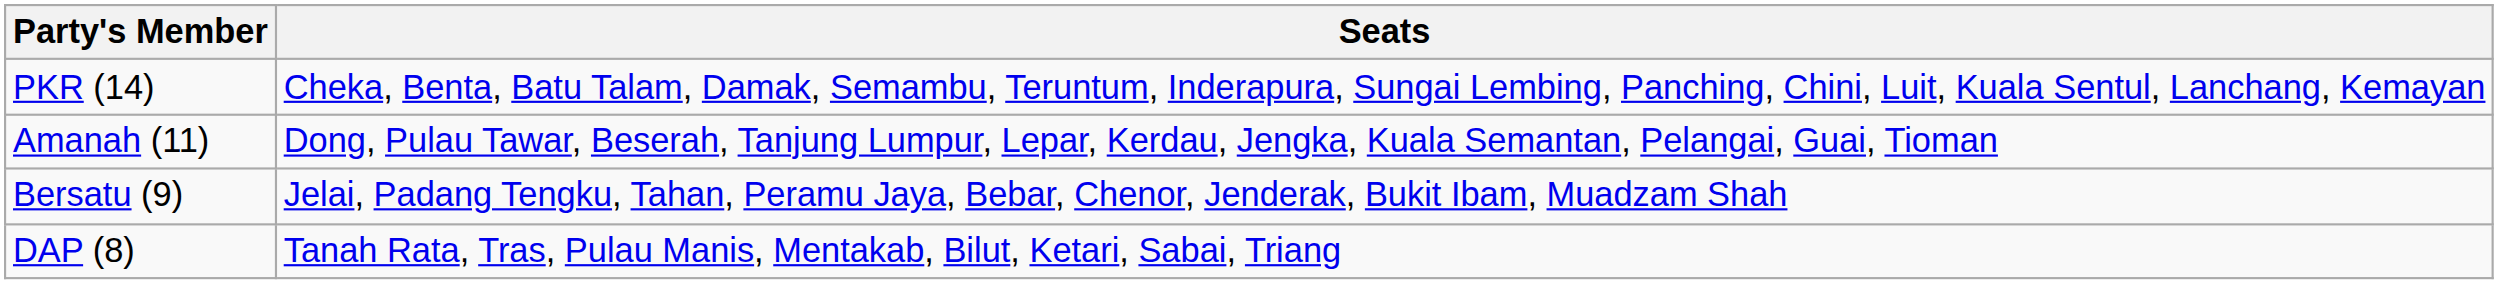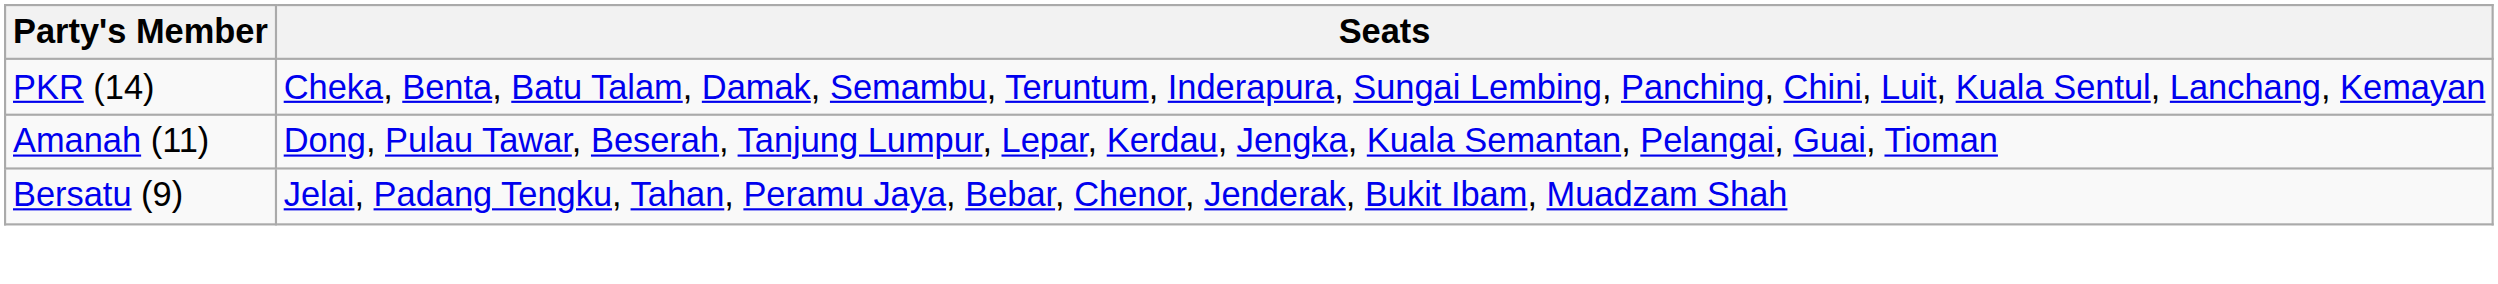- row: DAP (8) | Tanah Rata, Tras, Pulau Manis, Mentakab, Bilut, Ketari, Sabai, Triang
